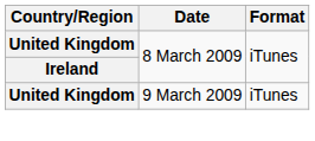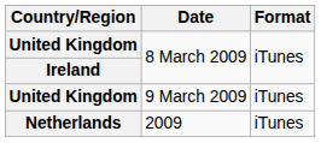+ row: Netherlands | 2009 | iTunes
